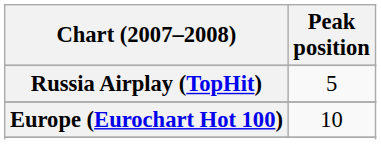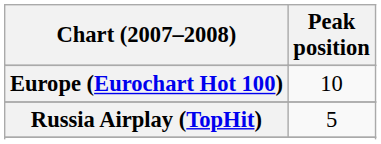rows swapped: Europe (Eurochart Hot 100) <-> Russia Airplay (TopHit)
